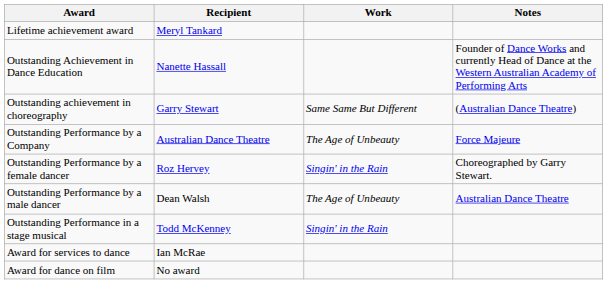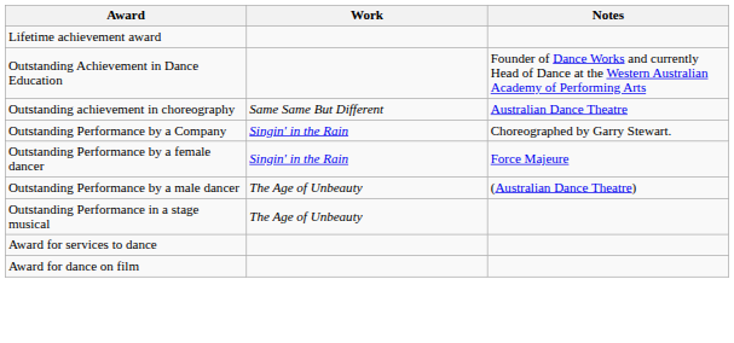- column: Recipient | Meryl Tankard | Nanette Hassall | Garry Stewart | Australian Dance Theatre | Roz Hervey | Dean Walsh | Todd McKenney | Ian McRae | No award
Outstanding achievement in choreography | Notes: (Australian Dance Theatre) -> Australian Dance Theatre
Outstanding Performance by a Company | Work: The Age of Unbeauty -> Singin' in the Rain
Outstanding Performance by a Company | Notes: Force Majeure -> Choreographed by Garry Stewart.
Outstanding Performance by a female dancer | Notes: Choreographed by Garry Stewart. -> Force Majeure
Outstanding Performance by a male dancer | Notes: Australian Dance Theatre -> (Australian Dance Theatre)
Outstanding Performance in a stage musical | Work: Singin' in the Rain -> The Age of Unbeauty
